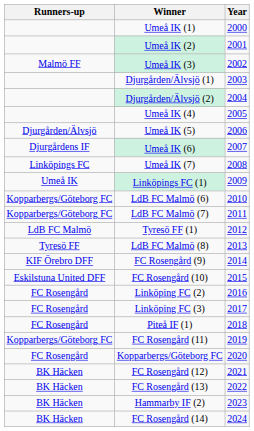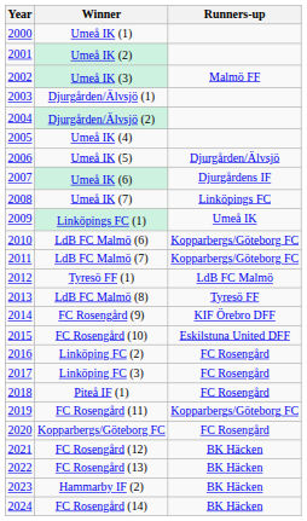columns swapped: Year <-> Runners-up
